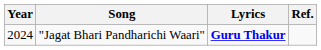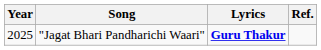"Jagat Bhari Pandharichi Waari" | Year: 2024 -> 2025
